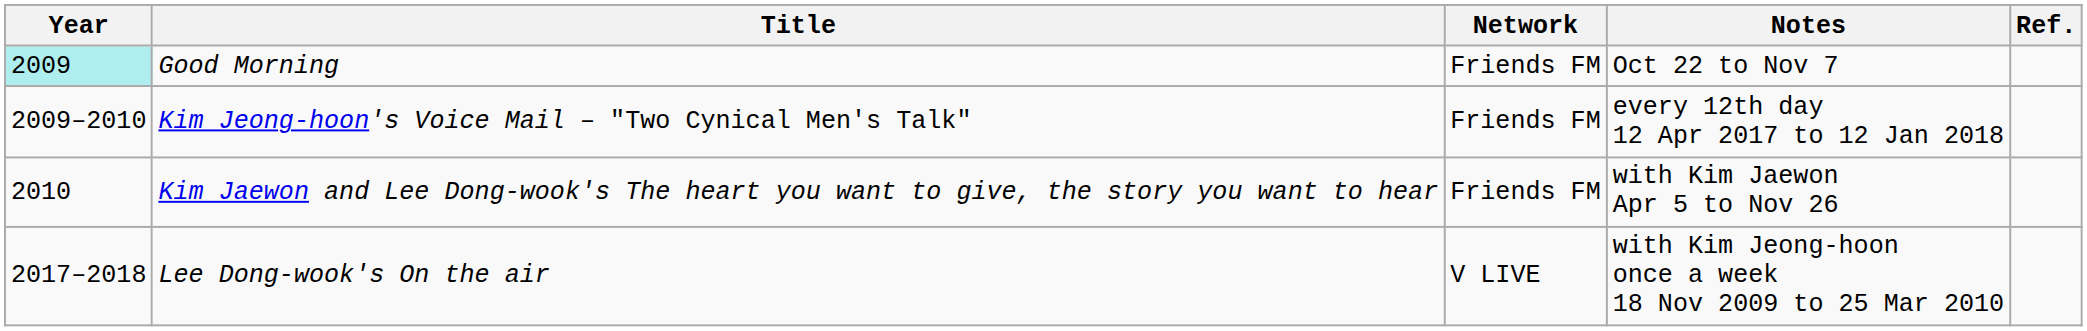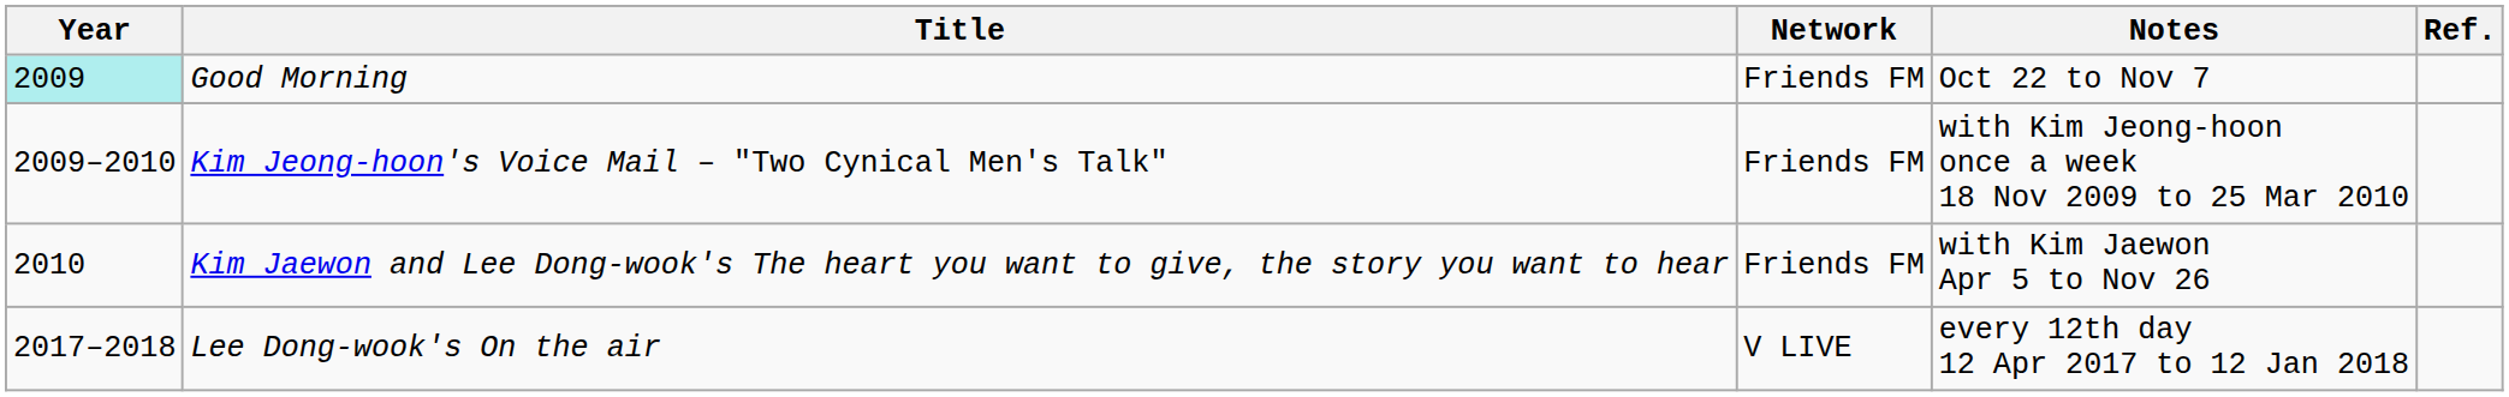Kim Jeong-hoon's Voice Mail – "Two Cynical Men's Talk" | Notes: every 12th day 12 Apr 2017 to 12 Jan 2018 -> with Kim Jeong-hoon once a week 18 Nov 2009 to 25 Mar 2010
Lee Dong-wook's On the air | Notes: with Kim Jeong-hoon once a week 18 Nov 2009 to 25 Mar 2010 -> every 12th day 12 Apr 2017 to 12 Jan 2018
